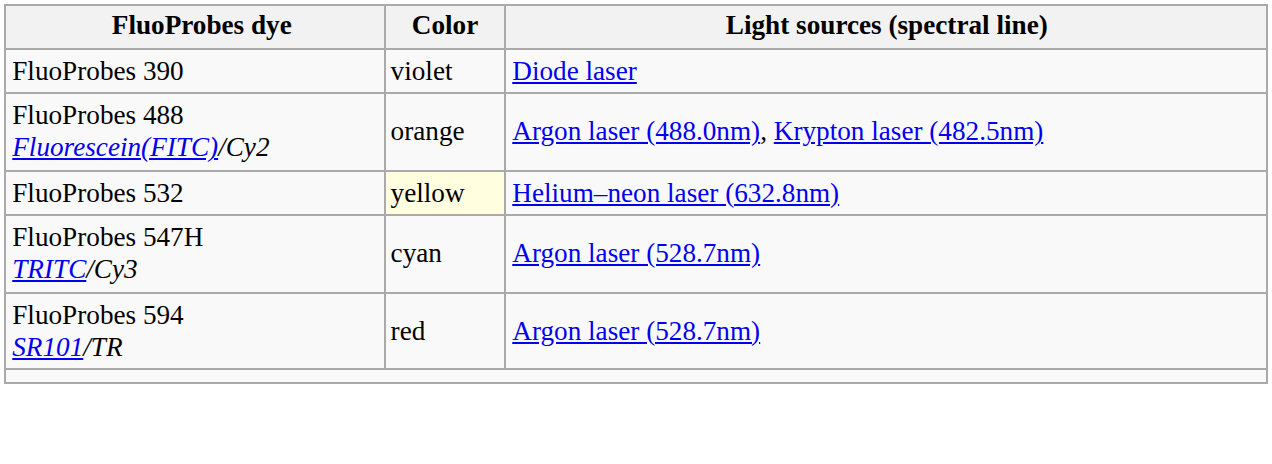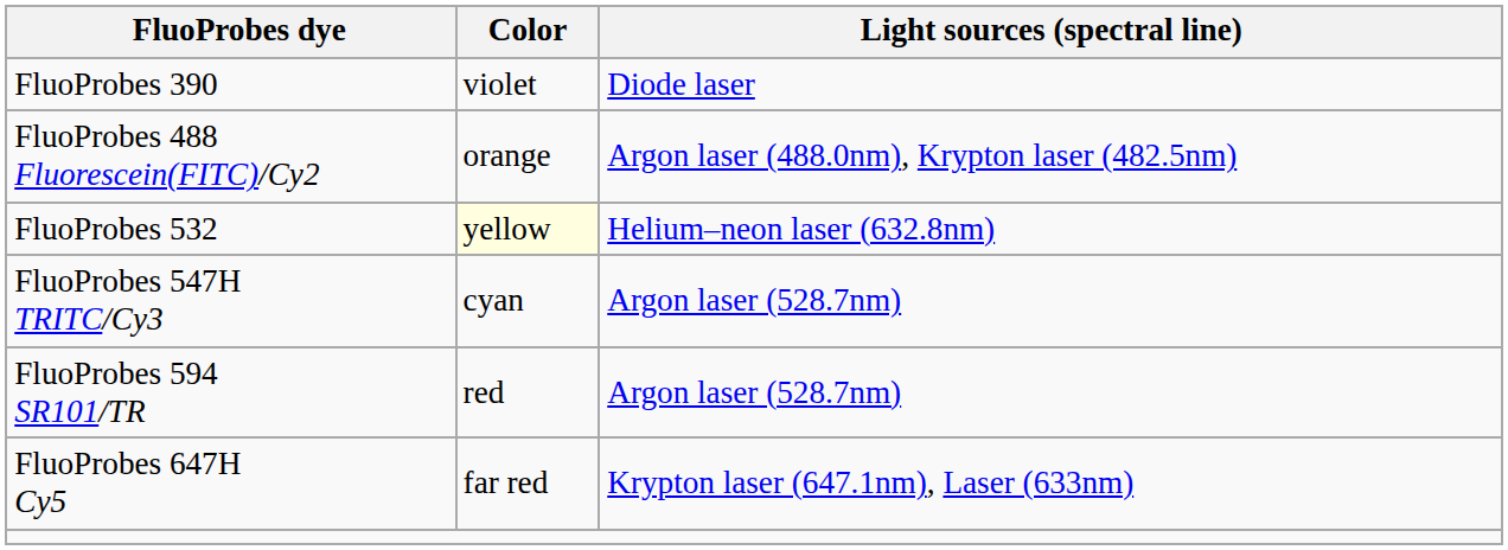+ row: FluoProbes 647H Cy5 | far red | Krypton laser (647.1nm), Laser (633nm)
